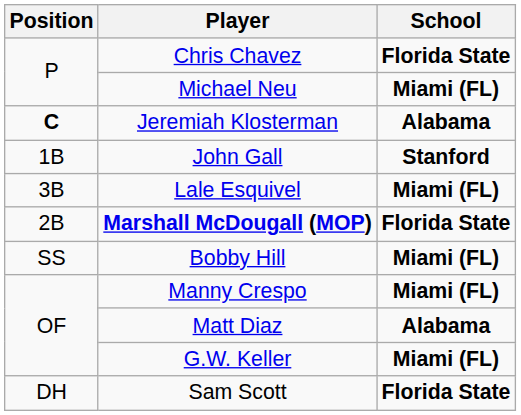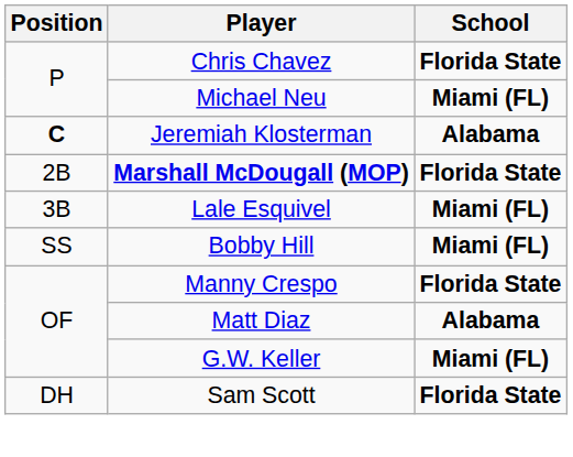- row: 1B | John Gall | Stanford
rows swapped: Marshall McDougall (MOP) <-> Lale Esquivel
Manny Crespo | School: Miami (FL) -> Florida State
